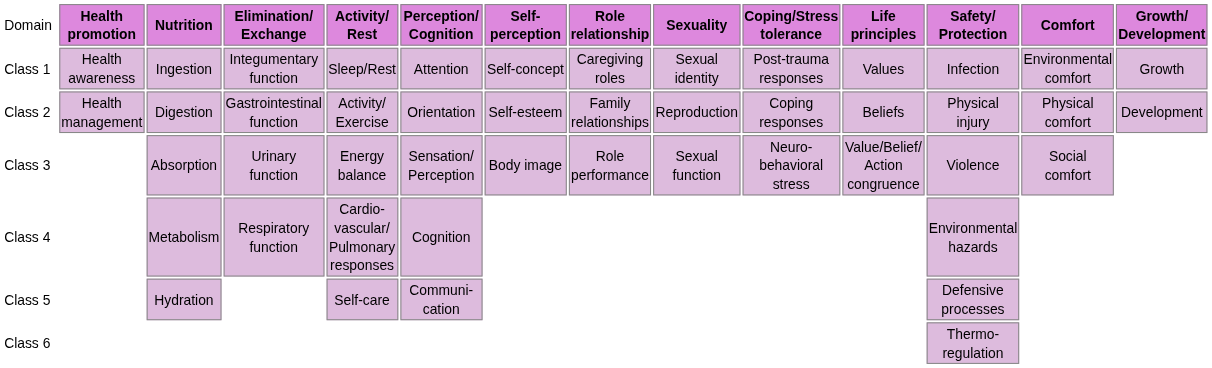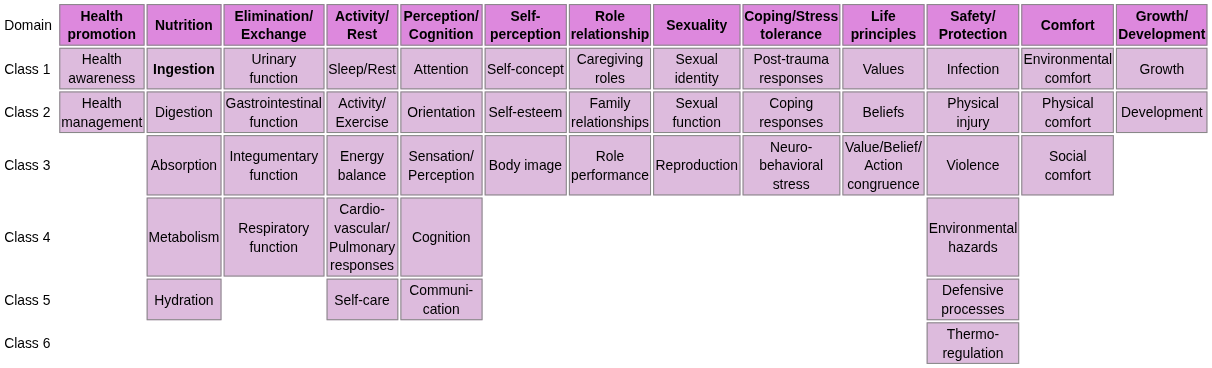Class 1 | column 5: normal -> bold
Class 1 | column 6: Integumentary function -> Urinary function
Class 2 | column 11: Reproduction -> Sexual function
Class 3 | column 6: Urinary function -> Integumentary function
Class 3 | column 11: Sexual function -> Reproduction
